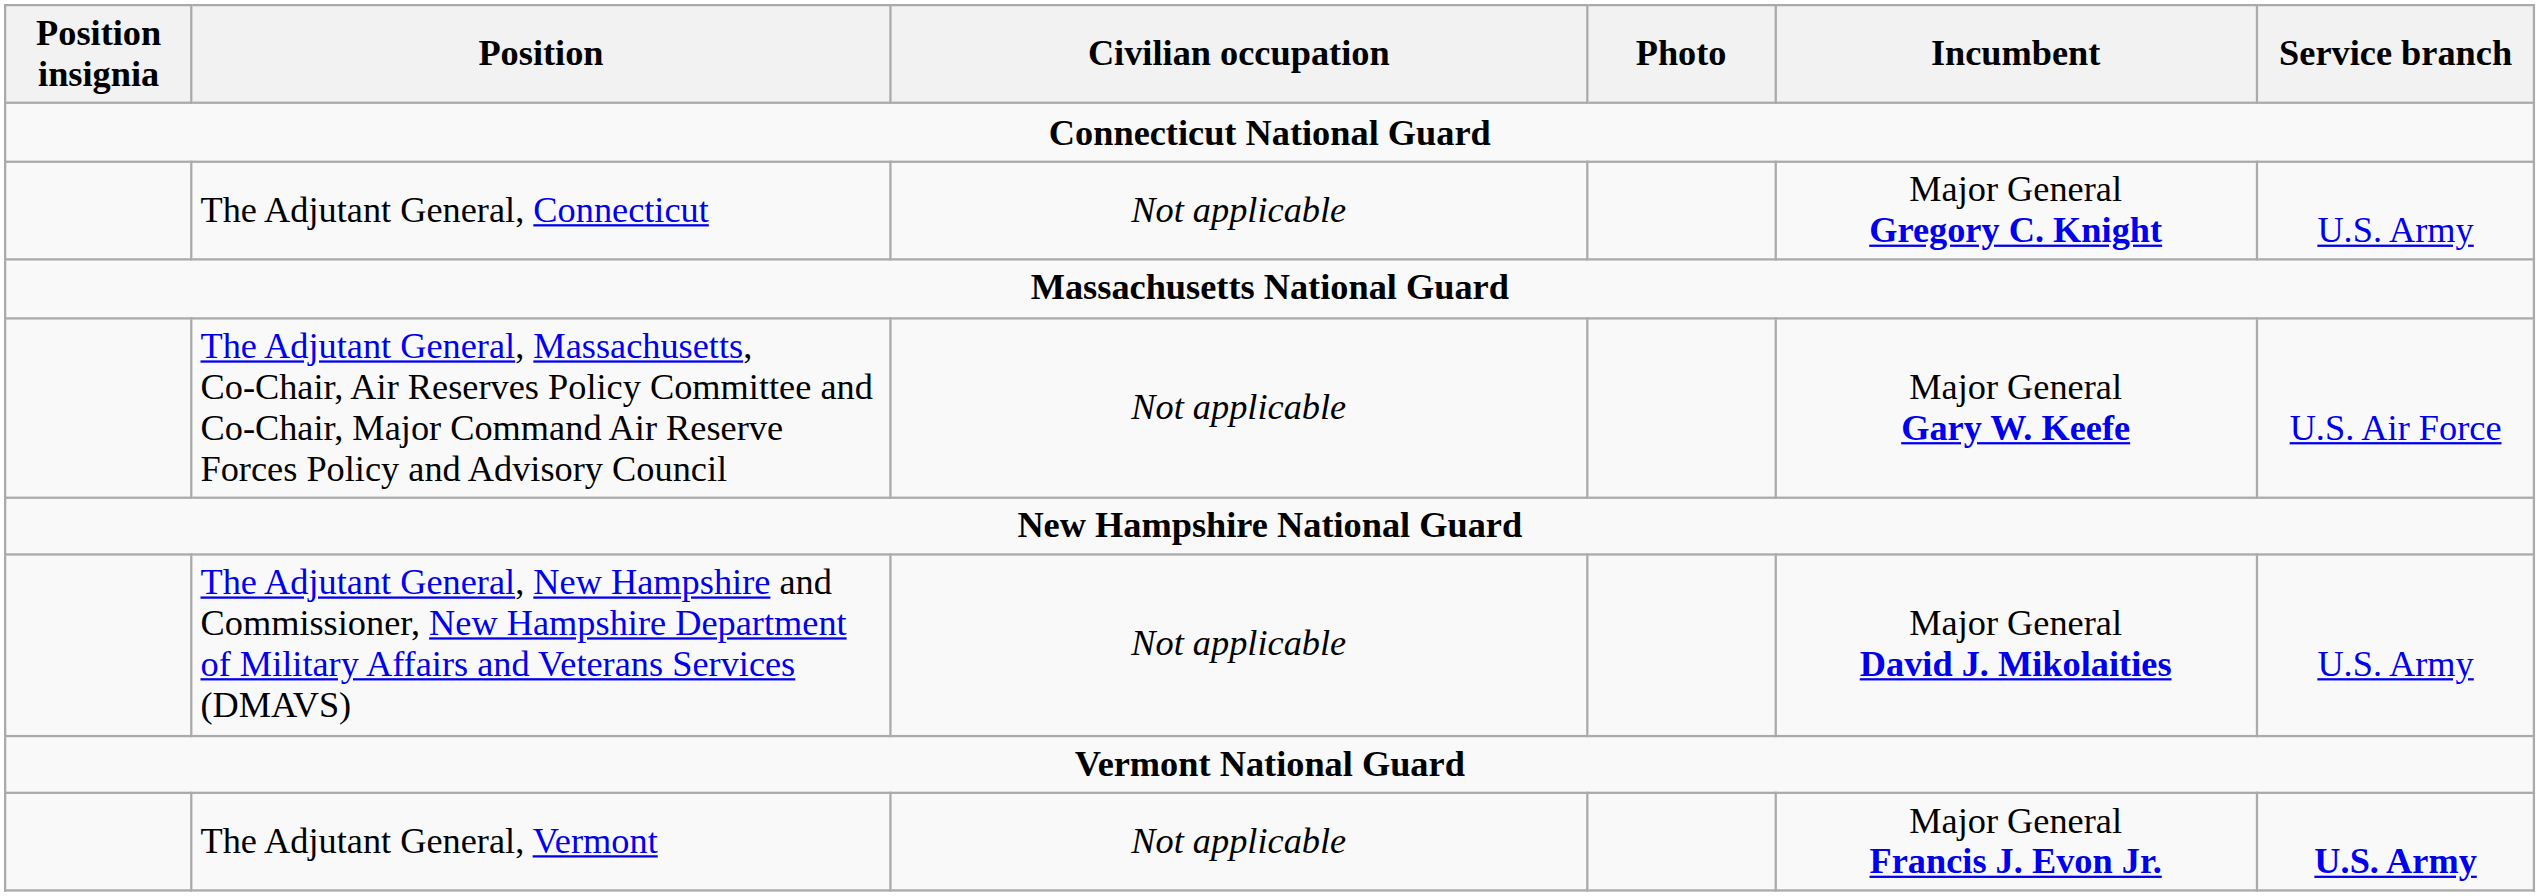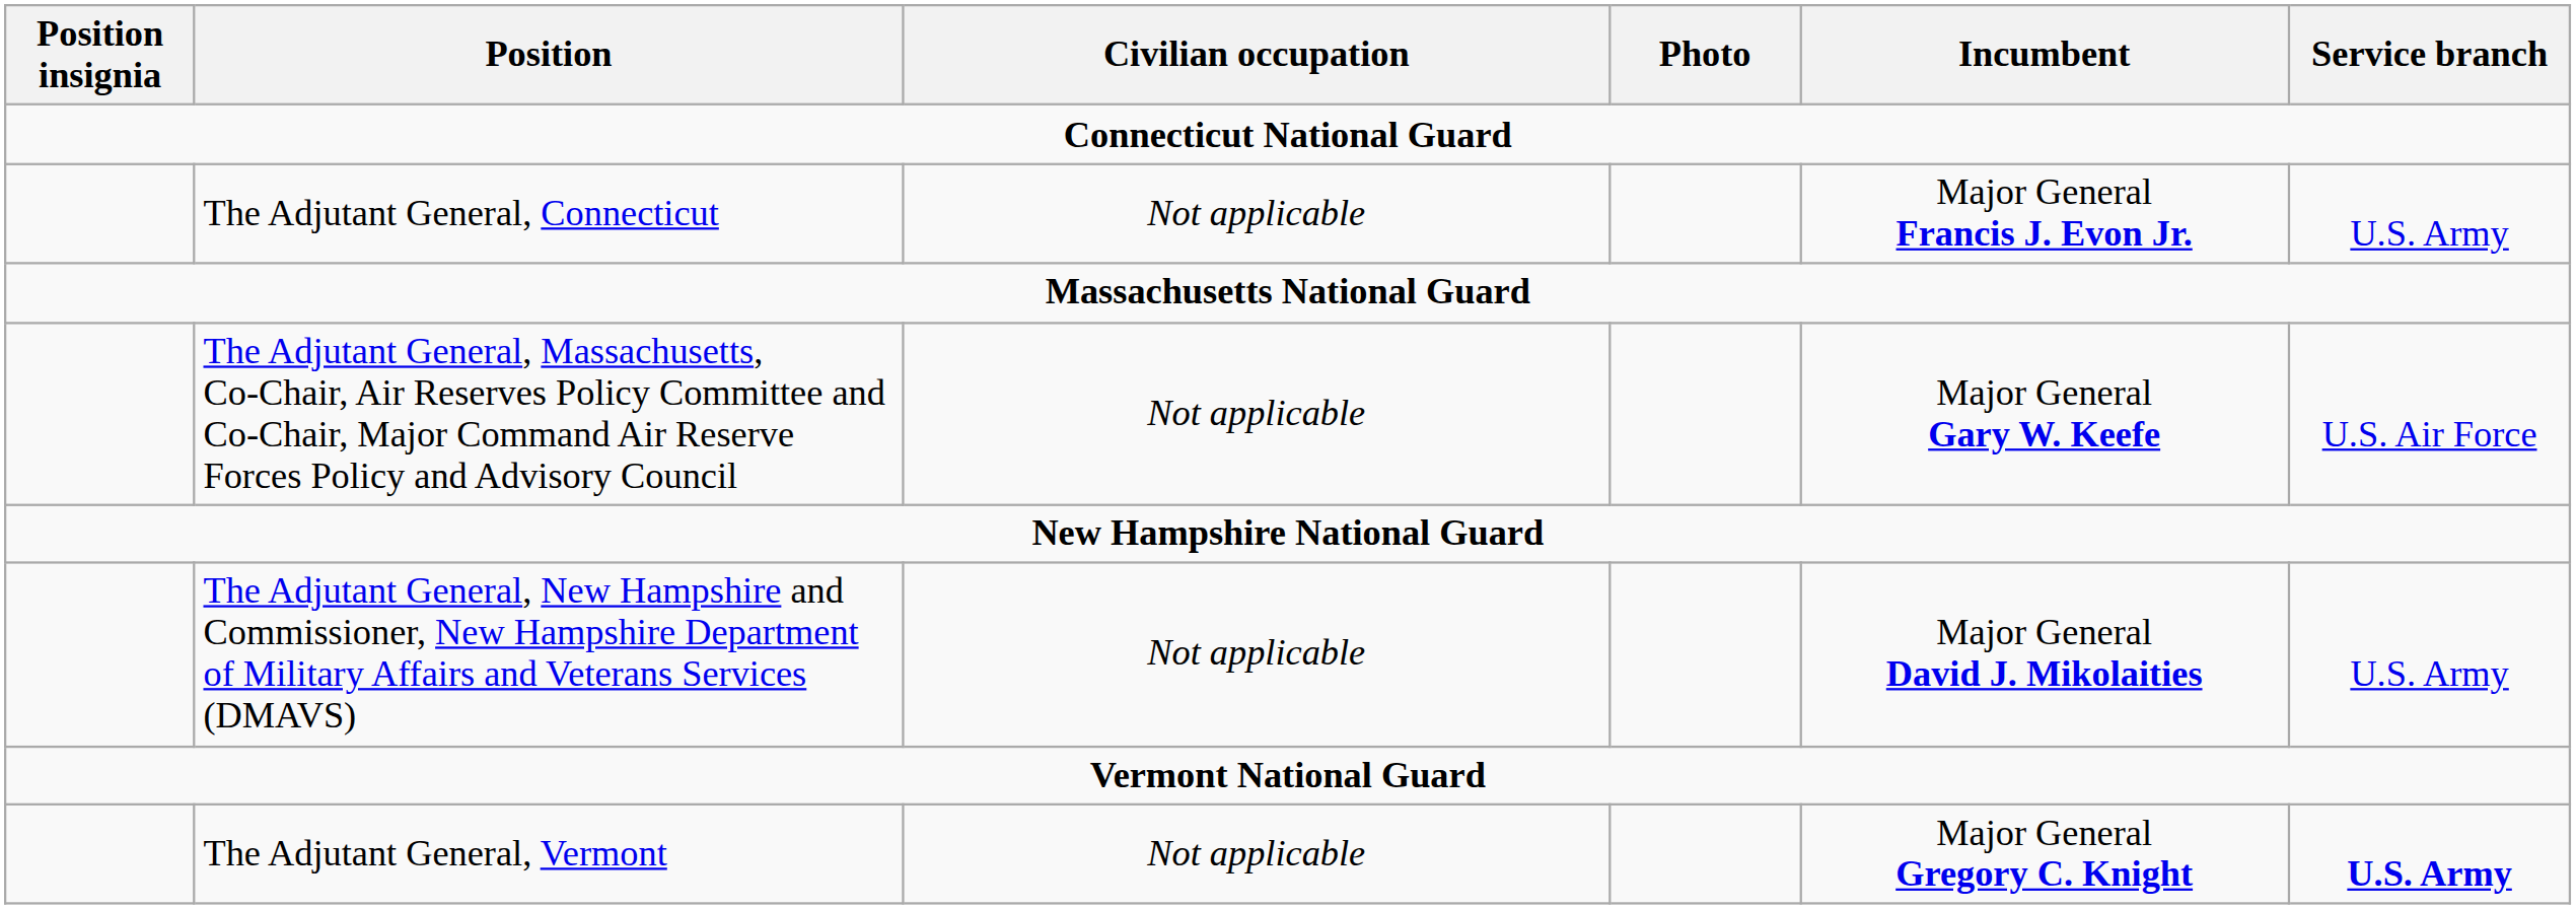The Adjutant General, Connecticut | Incumbent: Major General Gregory C. Knight -> Major General Francis J. Evon Jr.
The Adjutant General, Vermont | Incumbent: Major General Francis J. Evon Jr. -> Major General Gregory C. Knight
